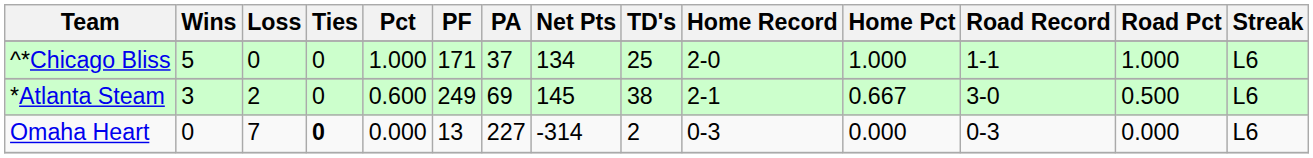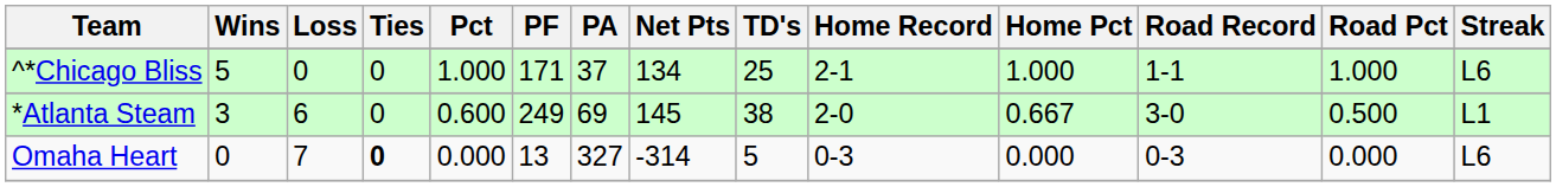^*Chicago Bliss | Home Record: 2-0 -> 2-1
*Atlanta Steam | Loss: 2 -> 6
*Atlanta Steam | Home Record: 2-1 -> 2-0
*Atlanta Steam | Streak: L6 -> L1
Omaha Heart | PA: 227 -> 327
Omaha Heart | TD's: 2 -> 5
